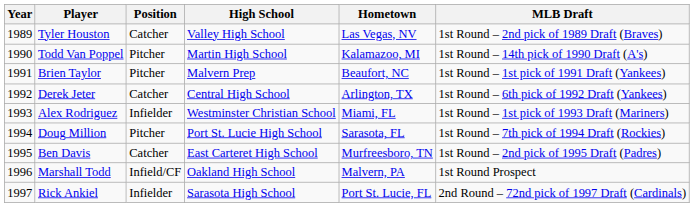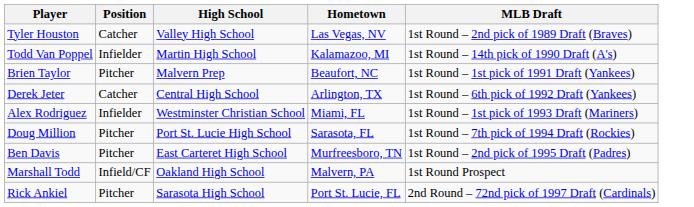- column: Year | 1989 | 1990 | 1991 | 1992 | 1993 | 1994 | 1995 | 1996 | 1997
Todd Van Poppel | Position: Pitcher -> Infielder
Ben Davis | Position: Catcher -> Pitcher
Rick Ankiel | Position: Infielder -> Pitcher
